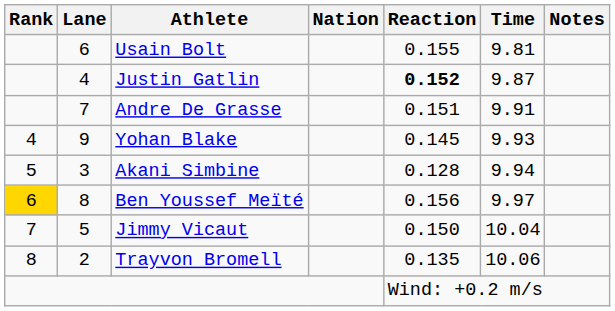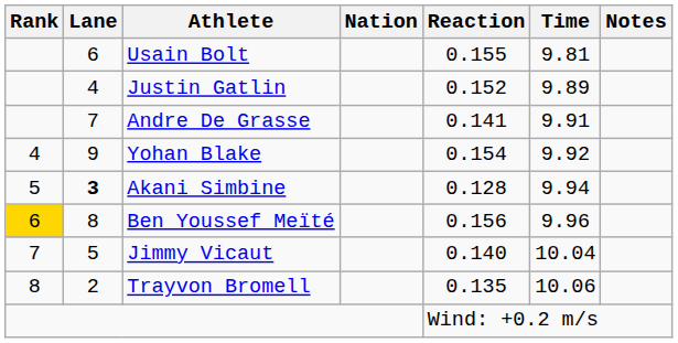Justin Gatlin | Reaction: bold -> normal
Justin Gatlin | Time: 9.87 -> 9.89
Andre De Grasse | Reaction: 0.151 -> 0.141
Yohan Blake | Reaction: 0.145 -> 0.154
Yohan Blake | Time: 9.93 -> 9.92
Akani Simbine | Lane: normal -> bold
Ben Youssef Meïté | Time: 9.97 -> 9.96
Jimmy Vicaut | Reaction: 0.150 -> 0.140
